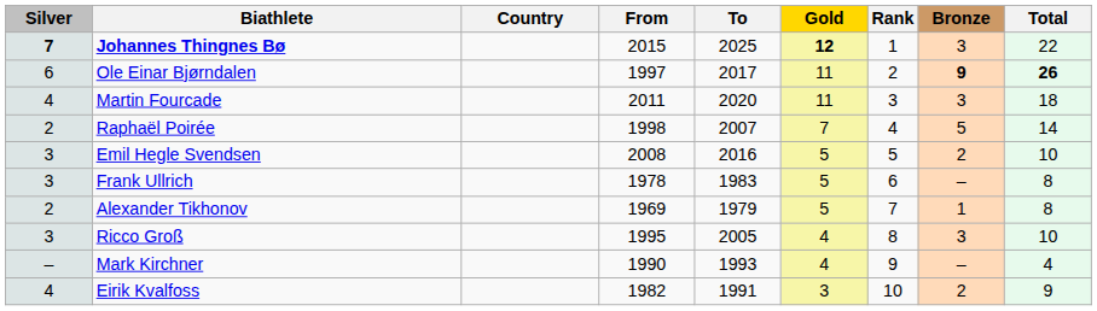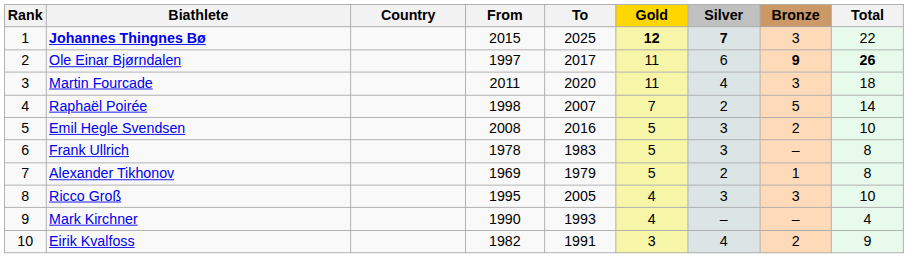columns swapped: Rank <-> Silver
